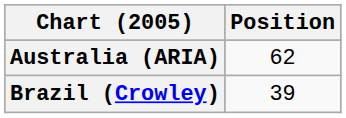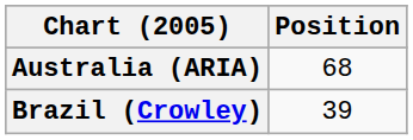Australia (ARIA) | Position: 62 -> 68
